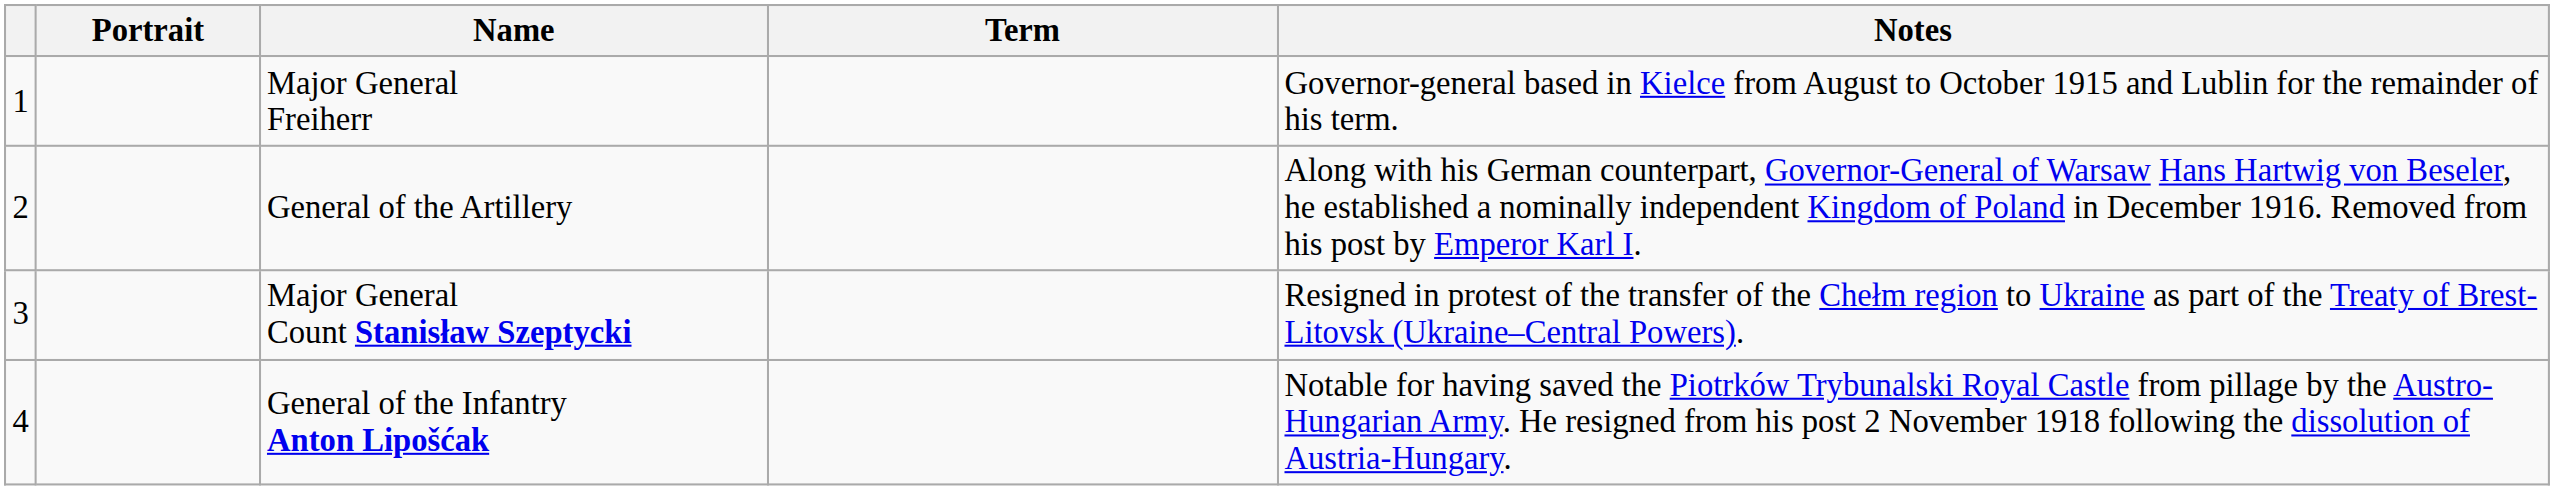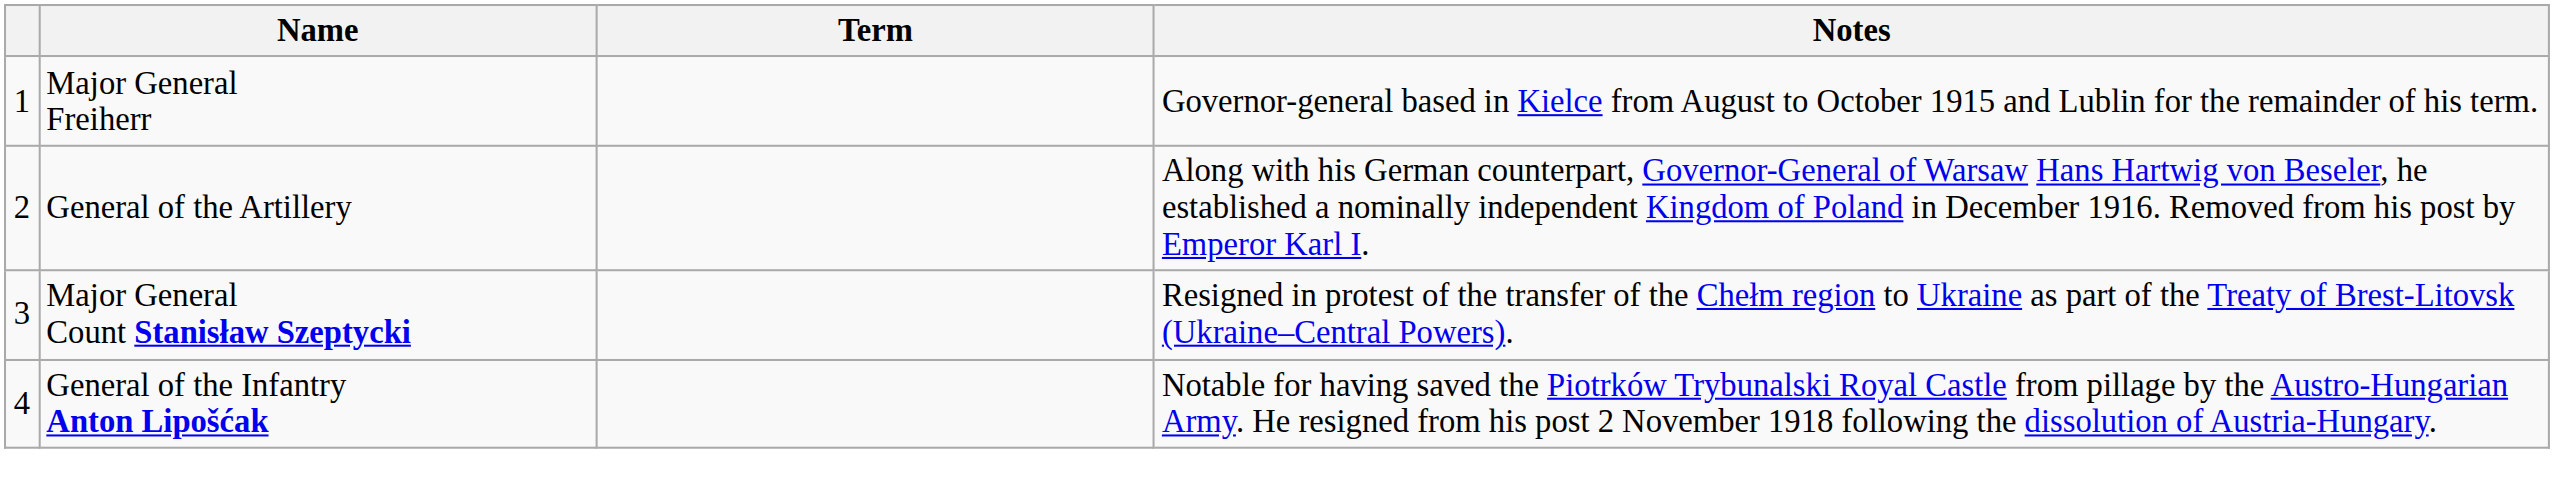- column: Portrait
